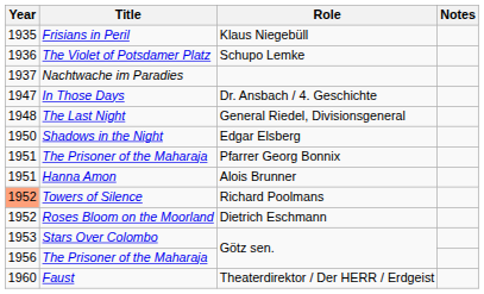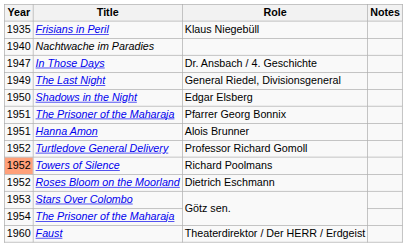- row: 1936 | The Violet of Potsdamer Platz | Schupo Lemke
Nachtwache im Paradies | Year: 1937 -> 1940
The Last Night | Year: 1948 -> 1949
+ row: 1952 | Turtledove General Delivery | Professor Richard Gomoll
The Prisoner of the Maharaja / Götz sen. | Year: 1956 -> 1954
